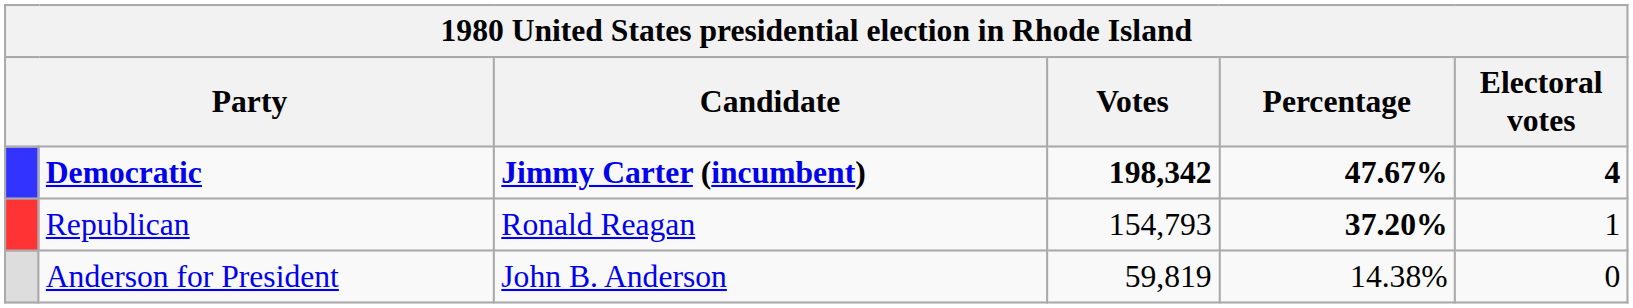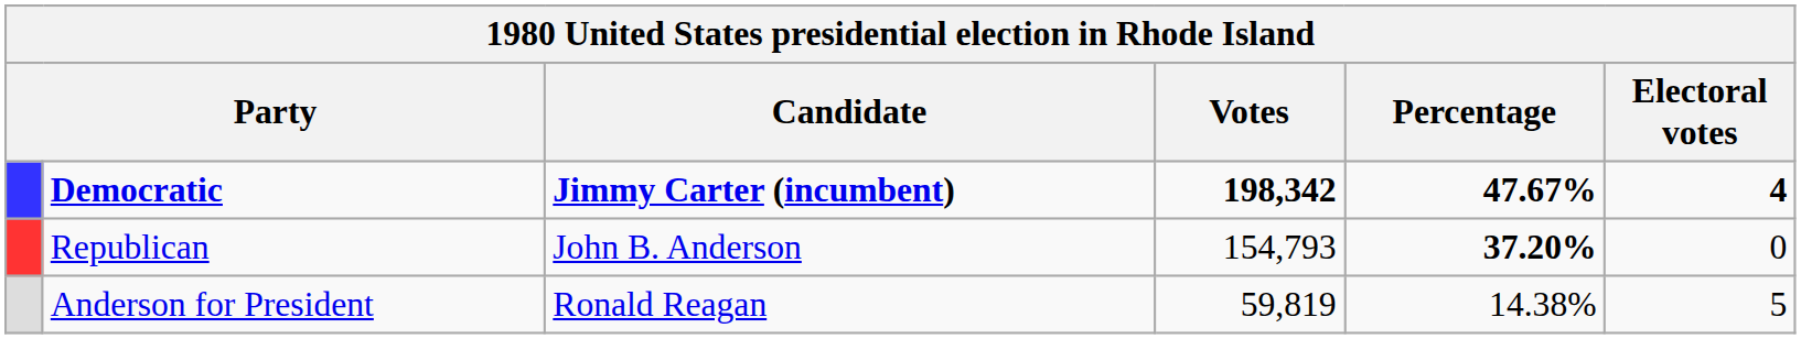Republican | Candidate: Ronald Reagan -> John B. Anderson
Republican | Electoral votes: 1 -> 0
Anderson for President | Candidate: John B. Anderson -> Ronald Reagan
Anderson for President | Electoral votes: 0 -> 5
